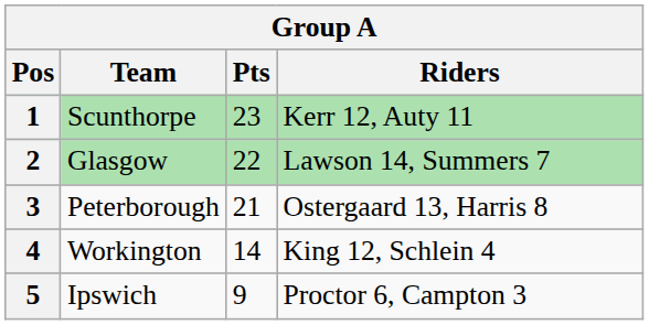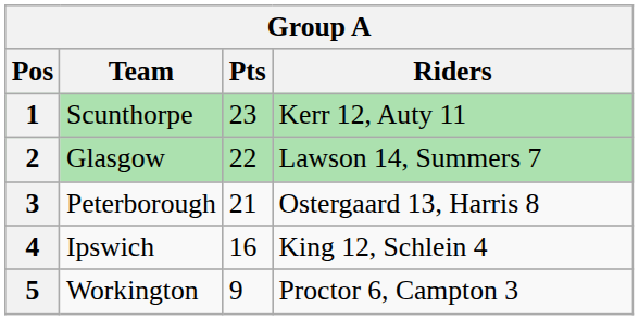4 | Team: Workington -> Ipswich
4 | Pts: 14 -> 16
5 | Team: Ipswich -> Workington
